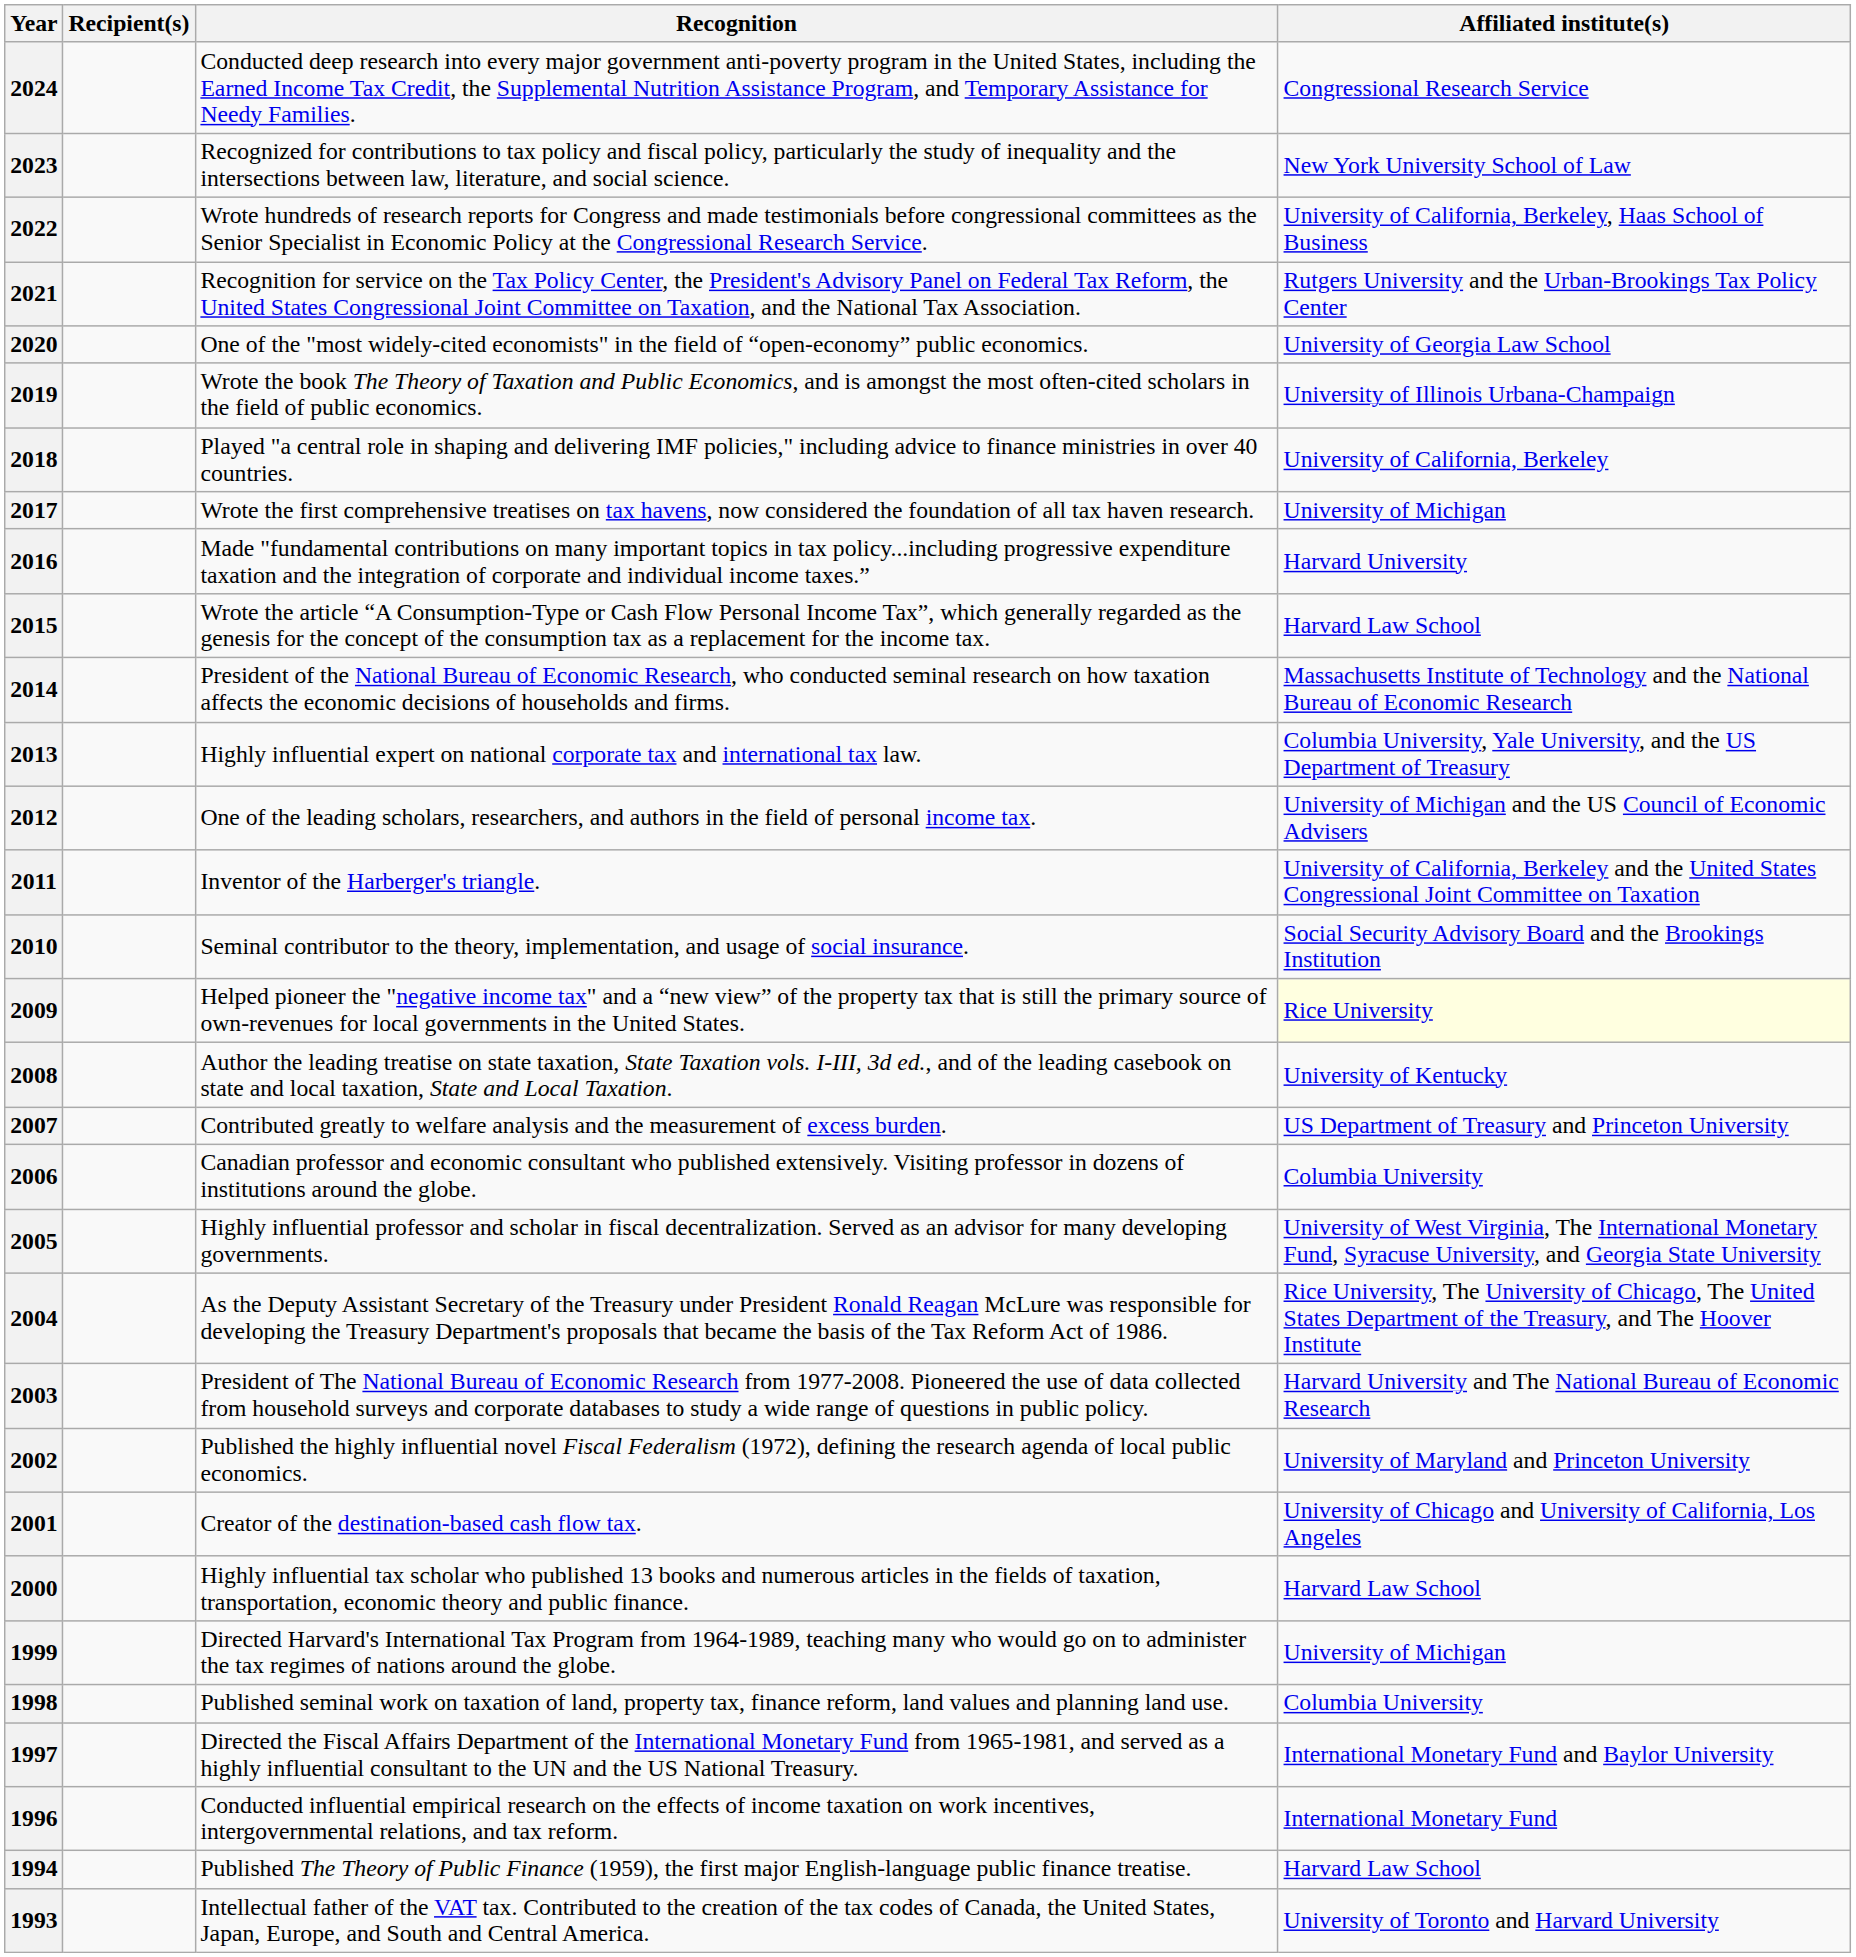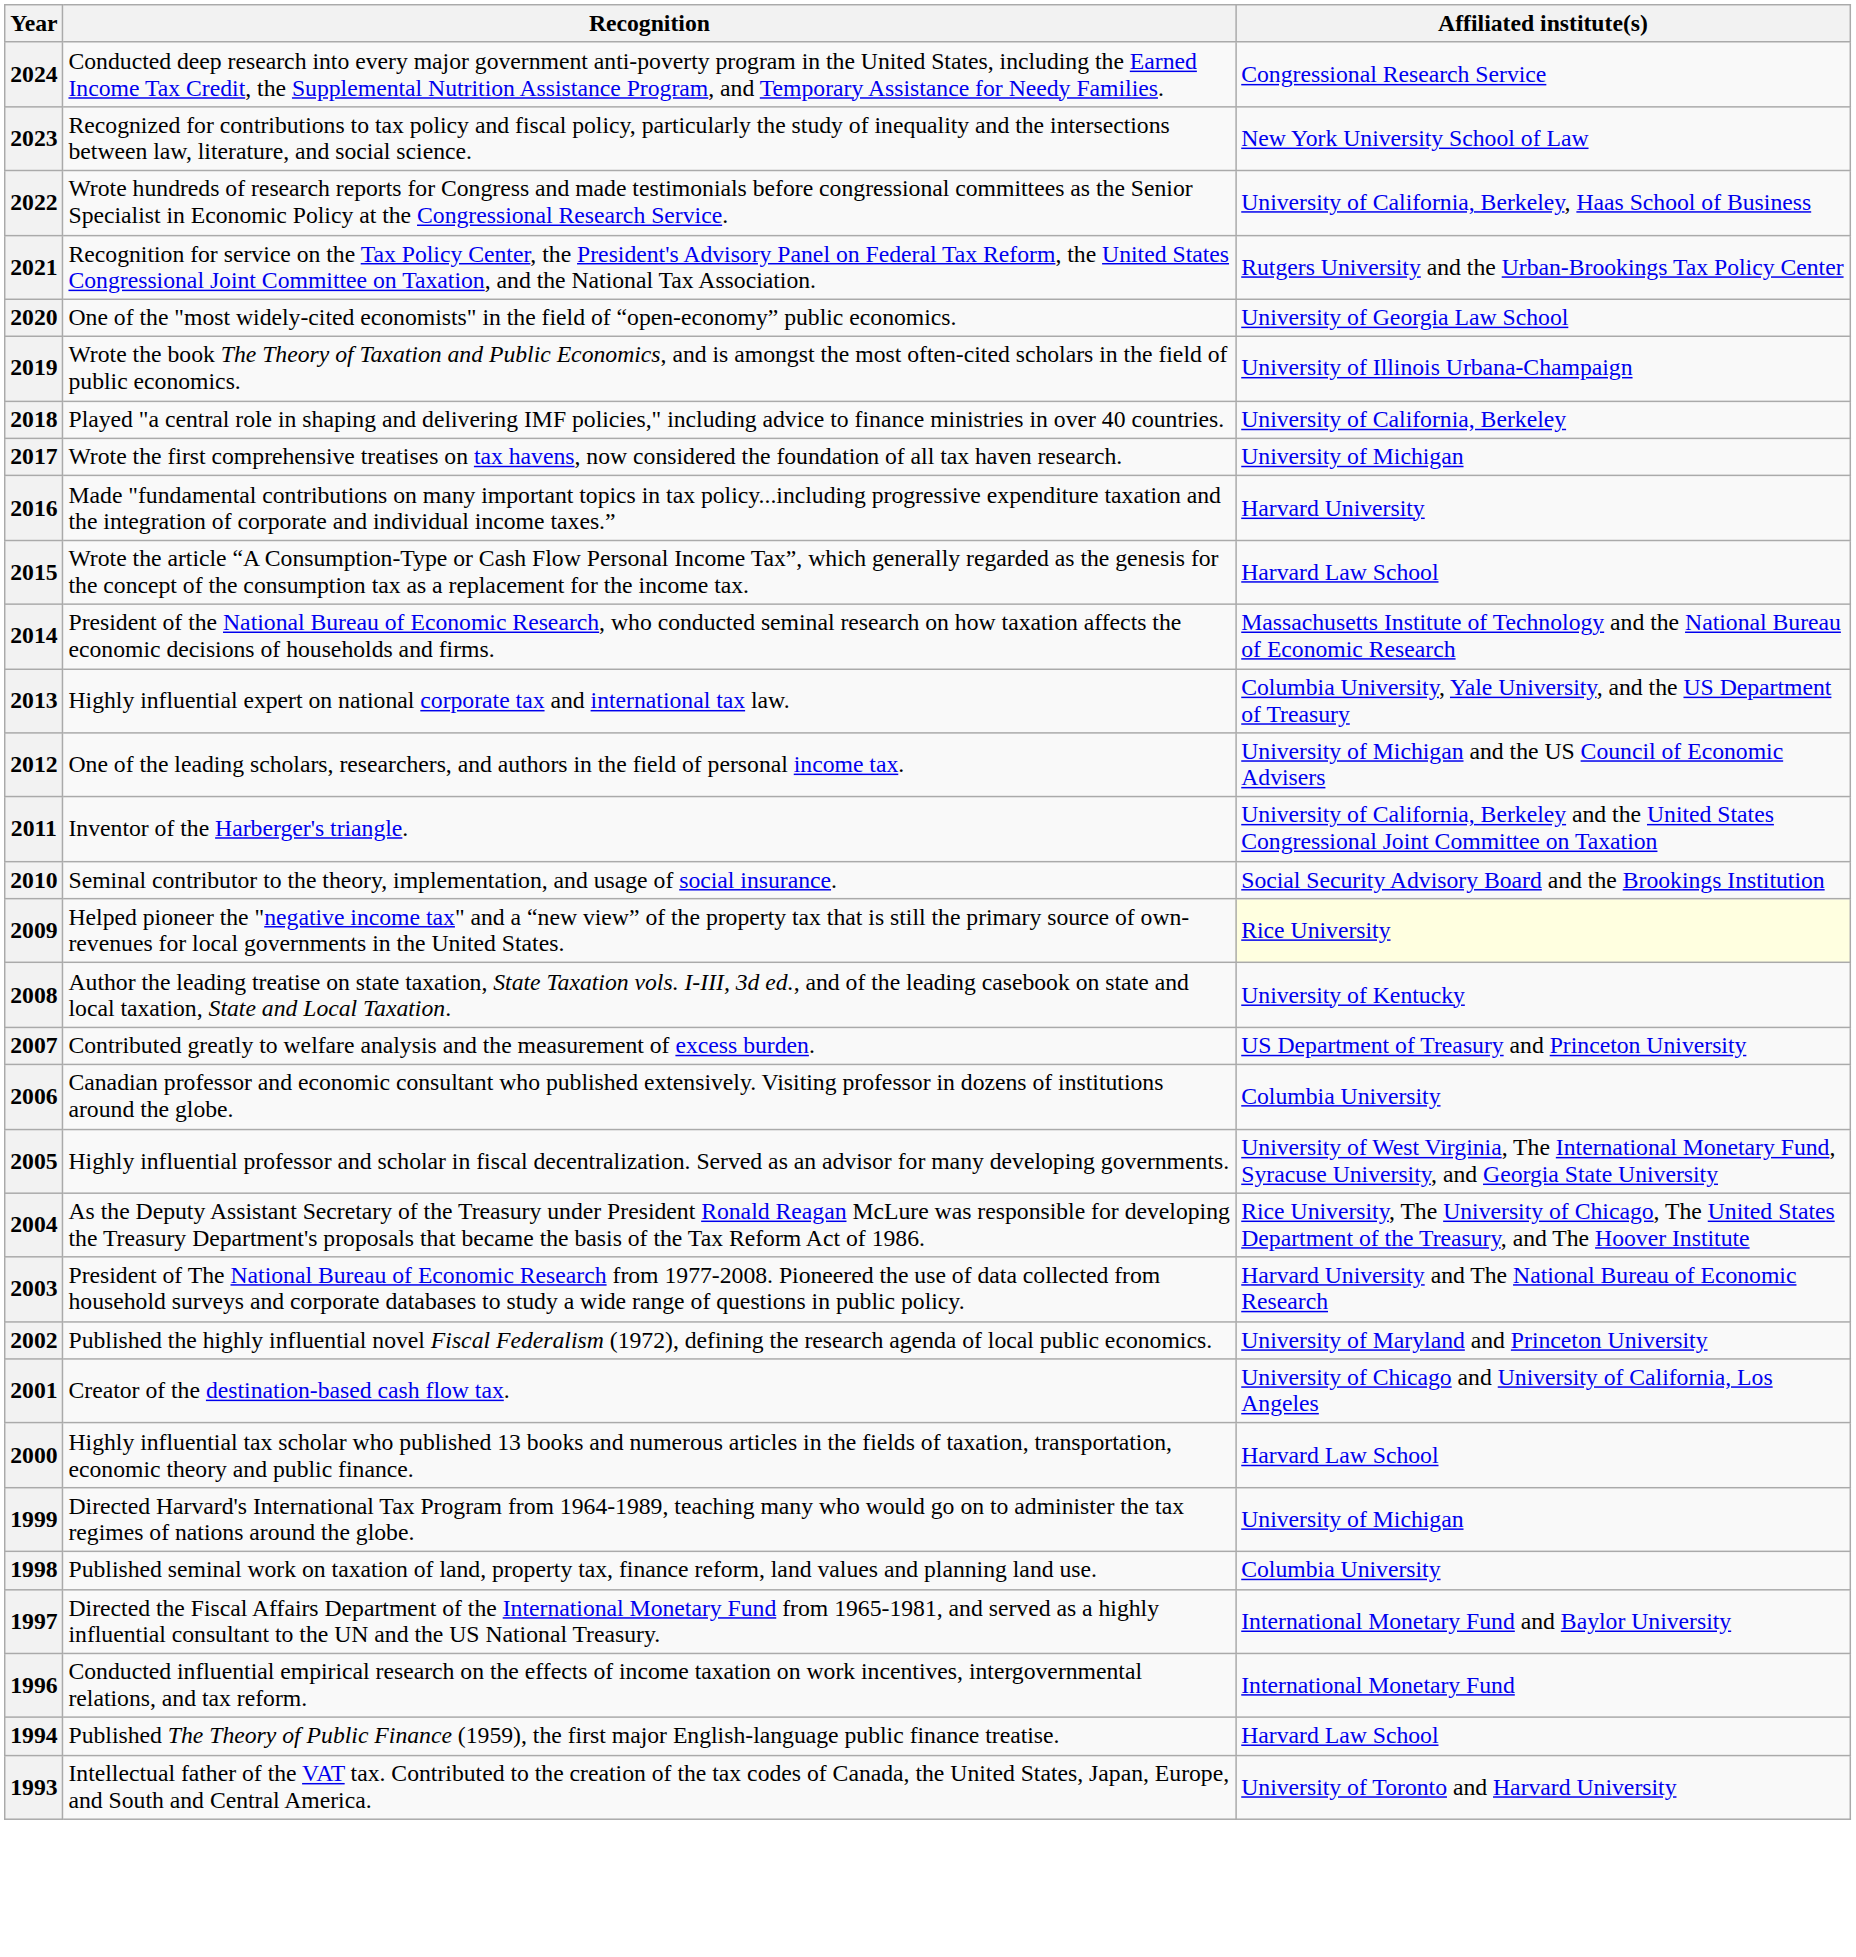- column: Recipient(s)
